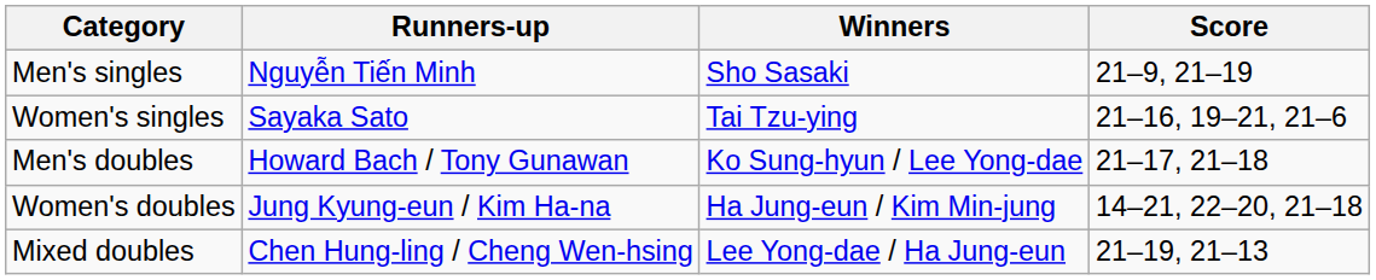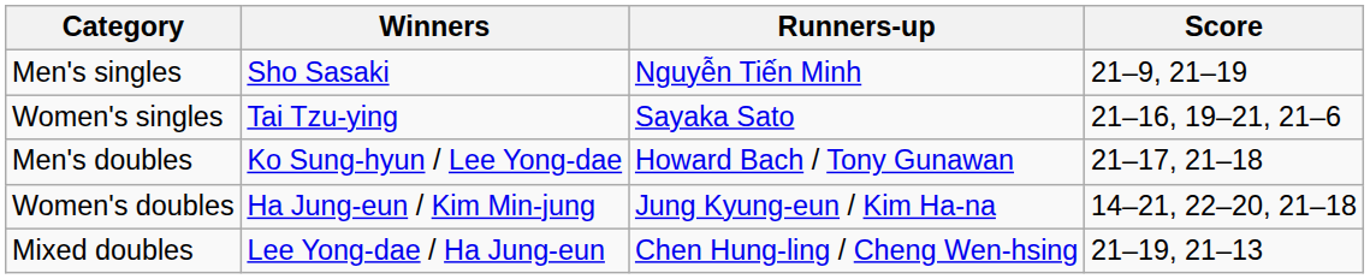columns swapped: Winners <-> Runners-up
